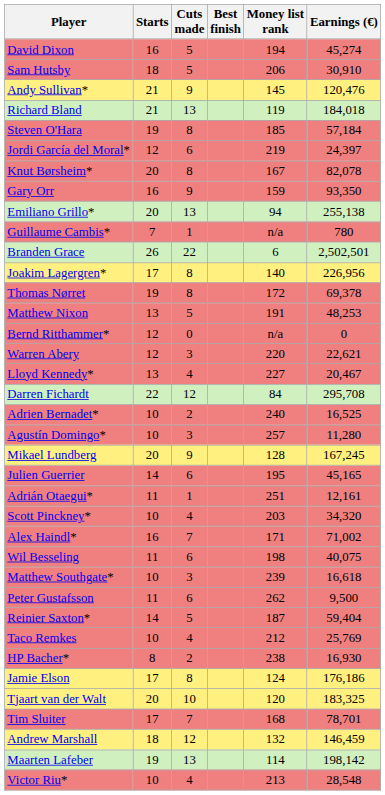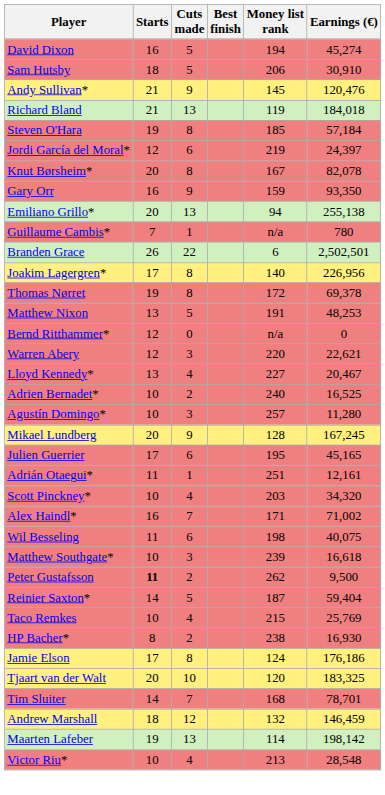- row: Darren Fichardt | 22 | 12 | 84 | 295,708
Julien Guerrier | Starts: 14 -> 17
Peter Gustafsson | Starts: normal -> bold
Peter Gustafsson | Cuts made: 6 -> 2
Taco Remkes | Money list rank: 212 -> 215
Tim Sluiter | Starts: 17 -> 14
